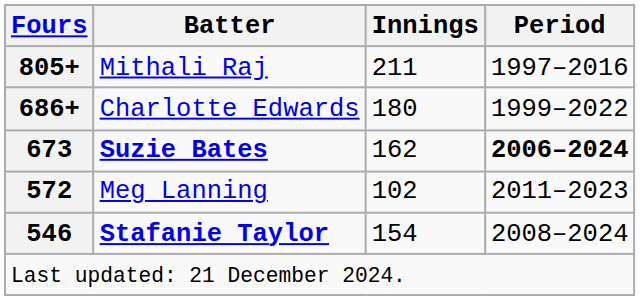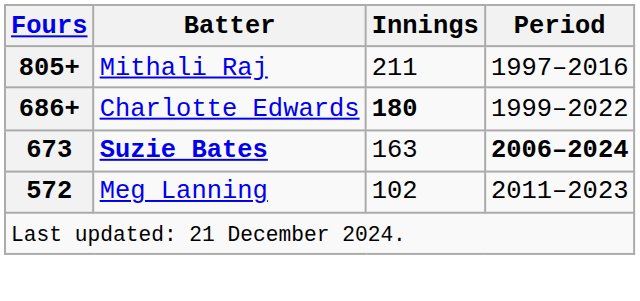Charlotte Edwards | Innings: normal -> bold
Suzie Bates | Innings: 162 -> 163
- row: 546 | Stafanie Taylor | 154 | 2008–2024
